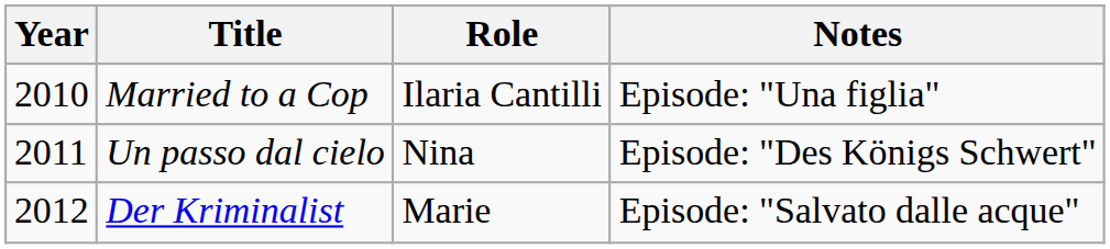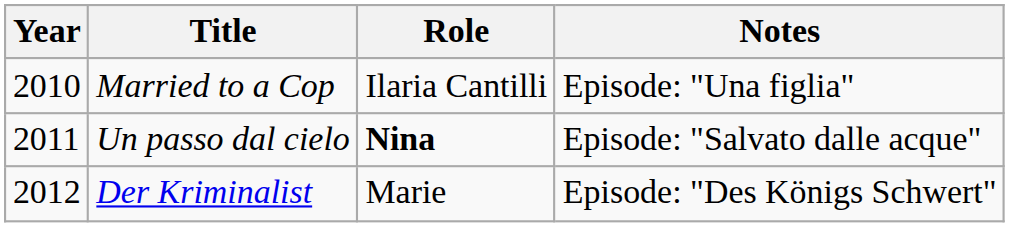Un passo dal cielo | Role: normal -> bold
Un passo dal cielo | Notes: Episode: "Des Königs Schwert" -> Episode: "Salvato dalle acque"
Der Kriminalist | Notes: Episode: "Salvato dalle acque" -> Episode: "Des Königs Schwert"
